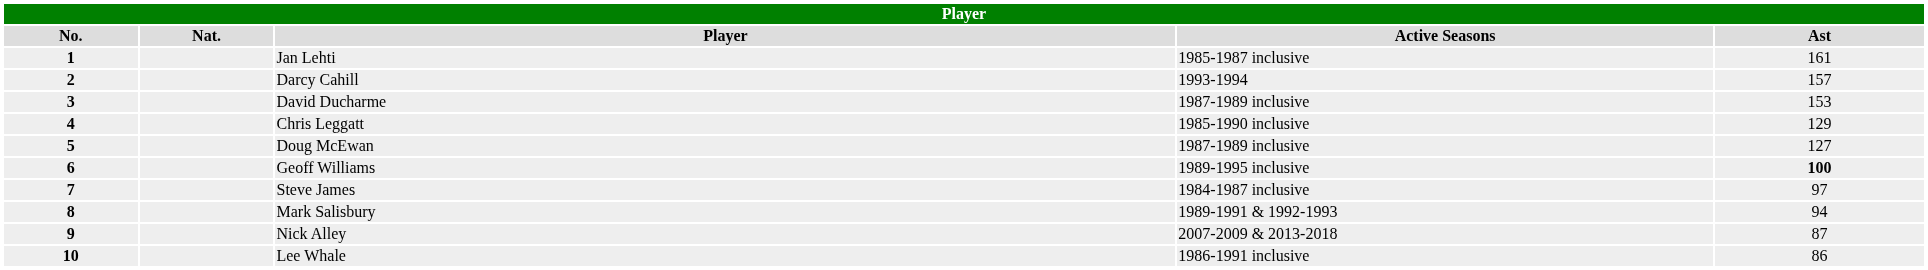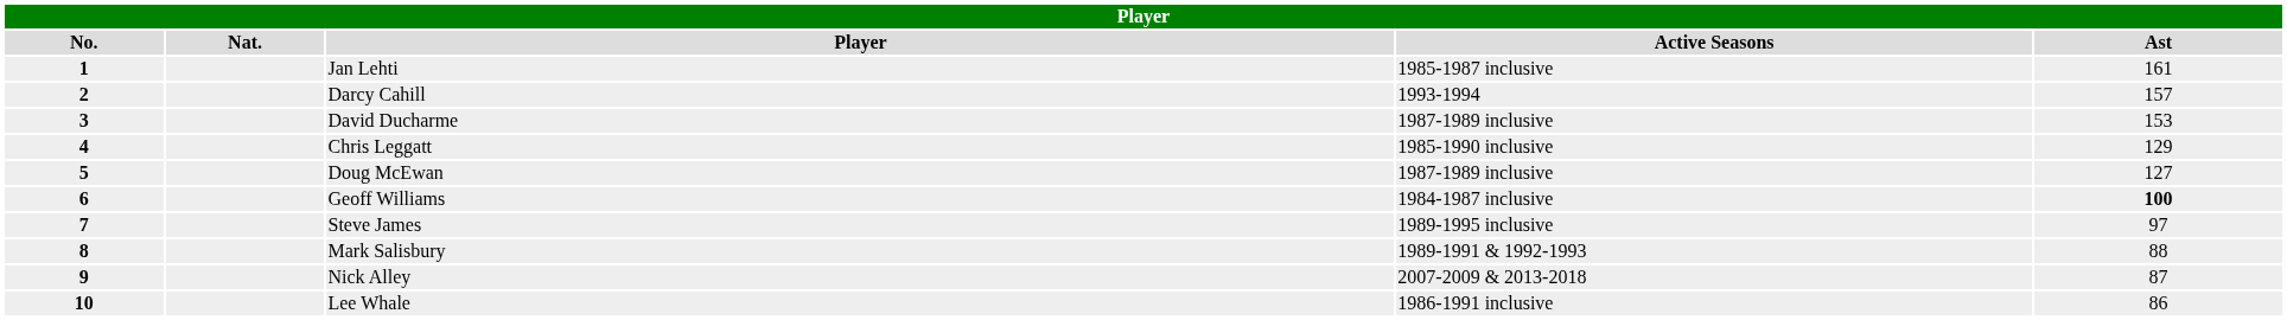Geoff Williams | Active Seasons: 1989-1995 inclusive -> 1984-1987 inclusive
Steve James | Active Seasons: 1984-1987 inclusive -> 1989-1995 inclusive
Mark Salisbury | Ast: 94 -> 88
